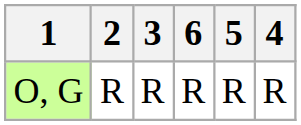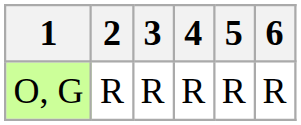columns swapped: 4 <-> 6
